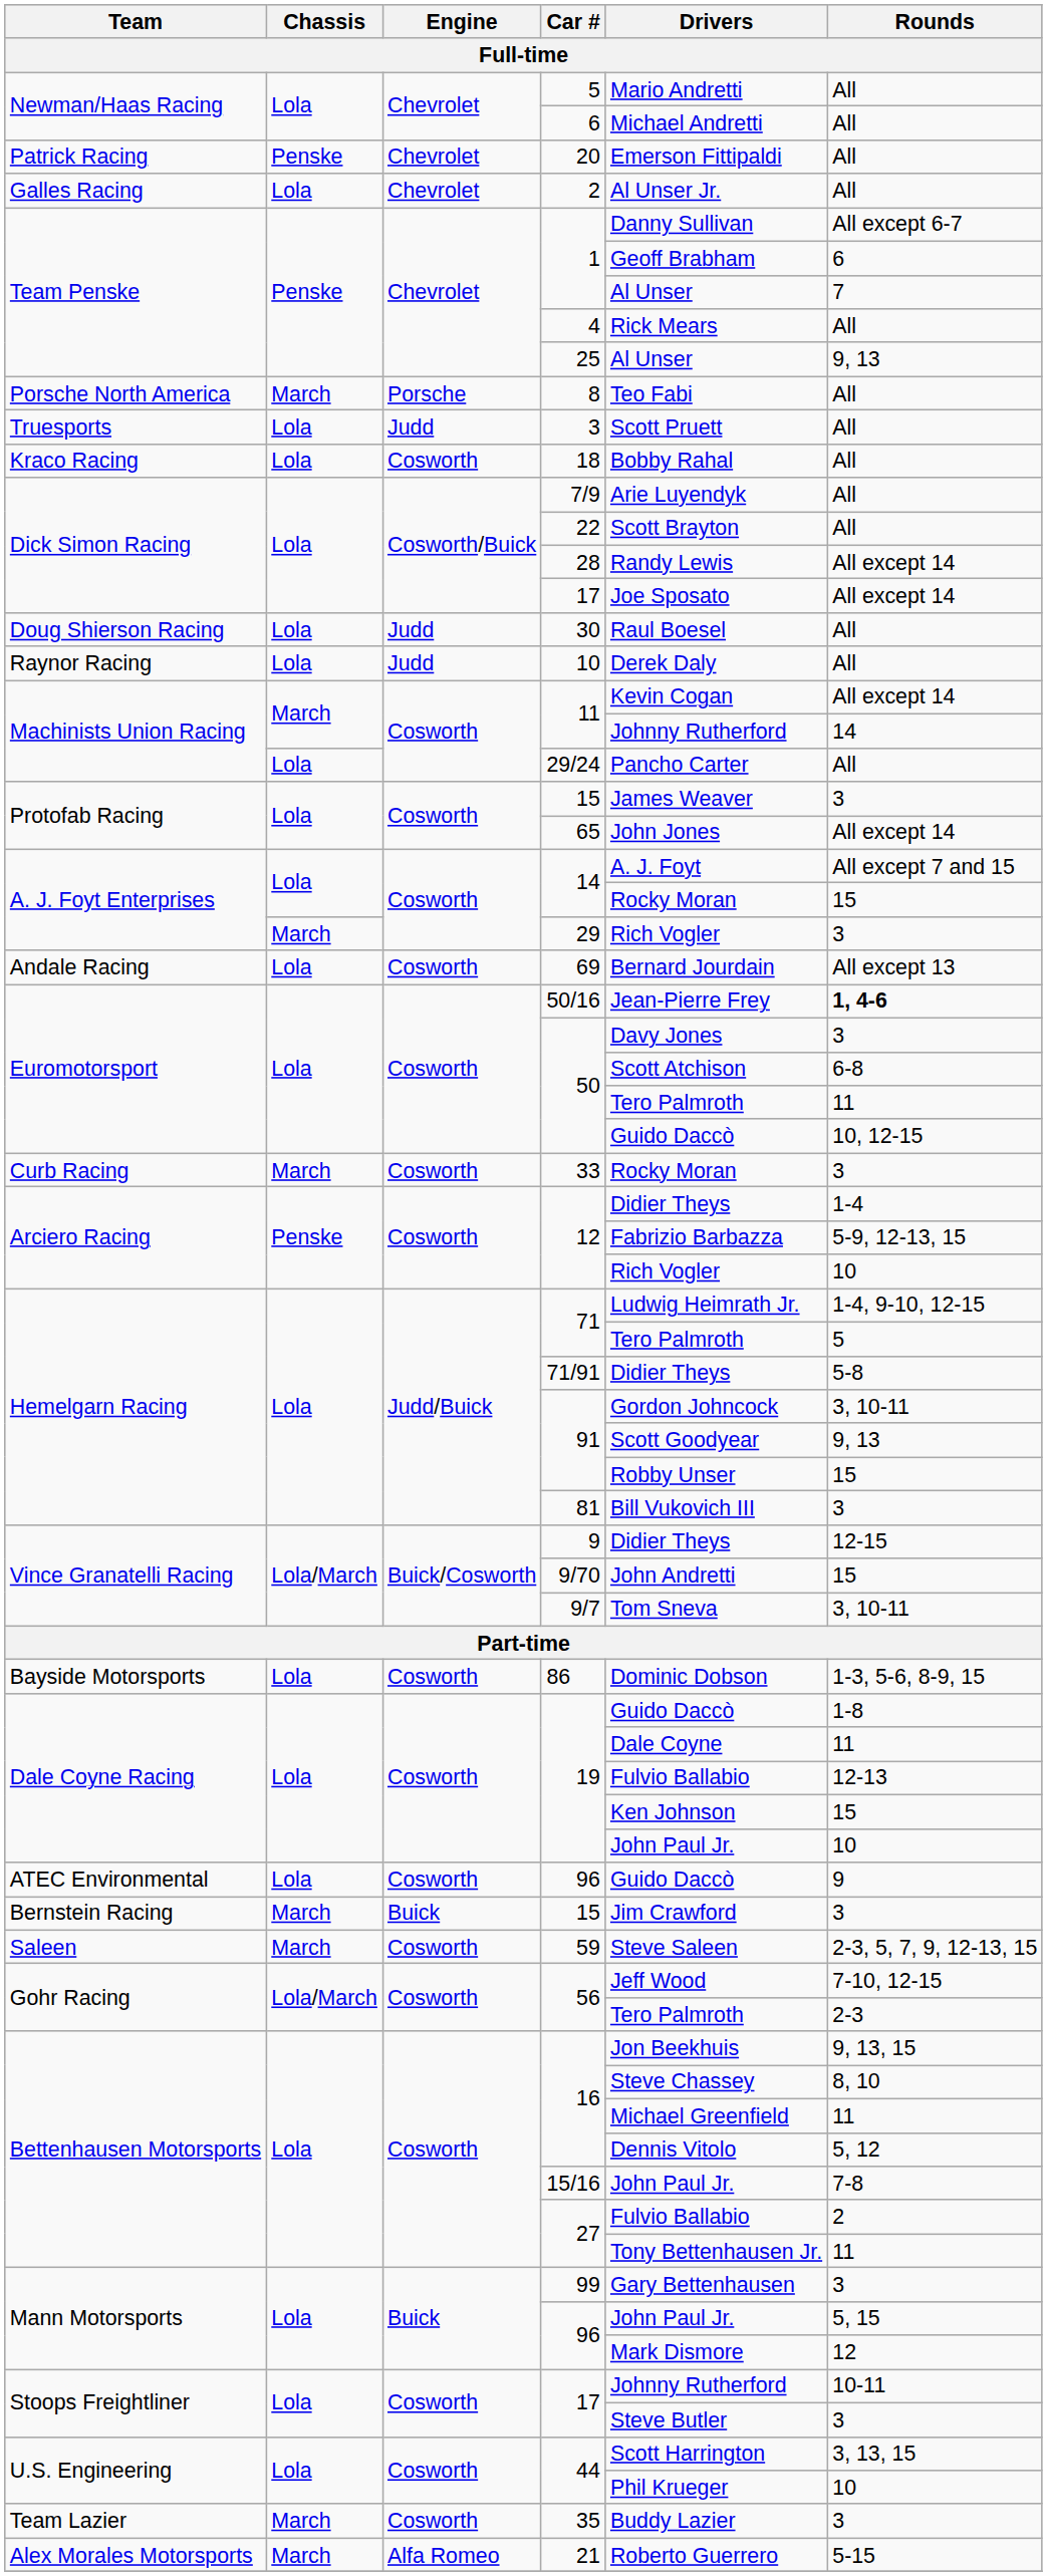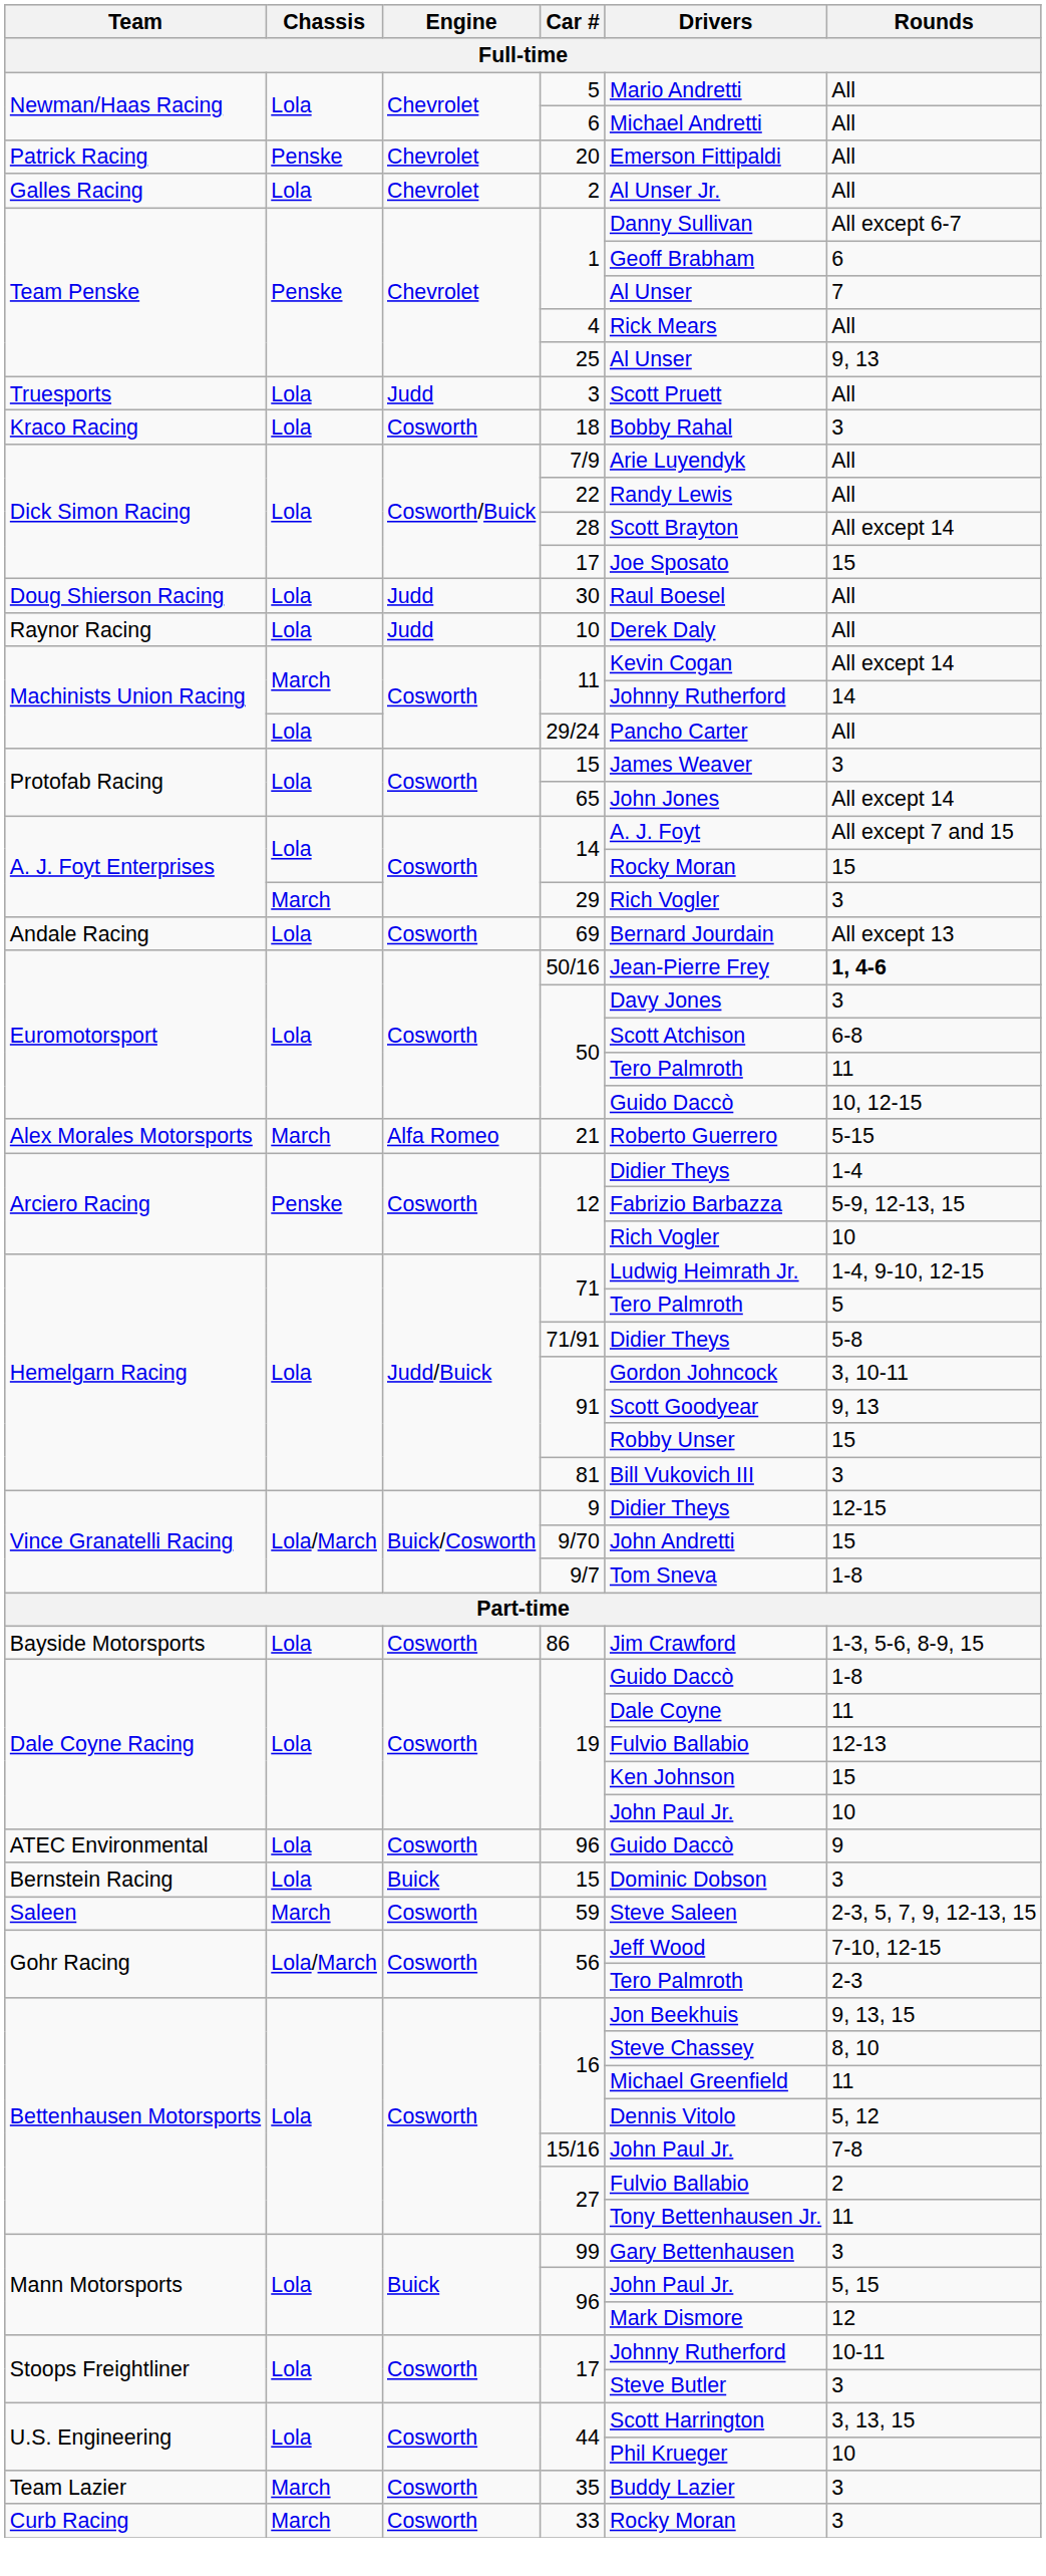- row: Porsche North America | March | Porsche | 8 | Teo Fabi | All
18 | Rounds: All -> 3
22 | Drivers: Scott Brayton -> Randy Lewis
28 | Drivers: Randy Lewis -> Scott Brayton
Dick Simon Racing / 17 | Rounds: All except 14 -> 15
rows swapped: 21 <-> 33
9/7 | Rounds: 3, 10-11 -> 1-8
86 | Drivers: Dominic Dobson -> Jim Crawford
Bernstein Racing / 15 | Chassis: March -> Lola
Bernstein Racing / 15 | Drivers: Jim Crawford -> Dominic Dobson
